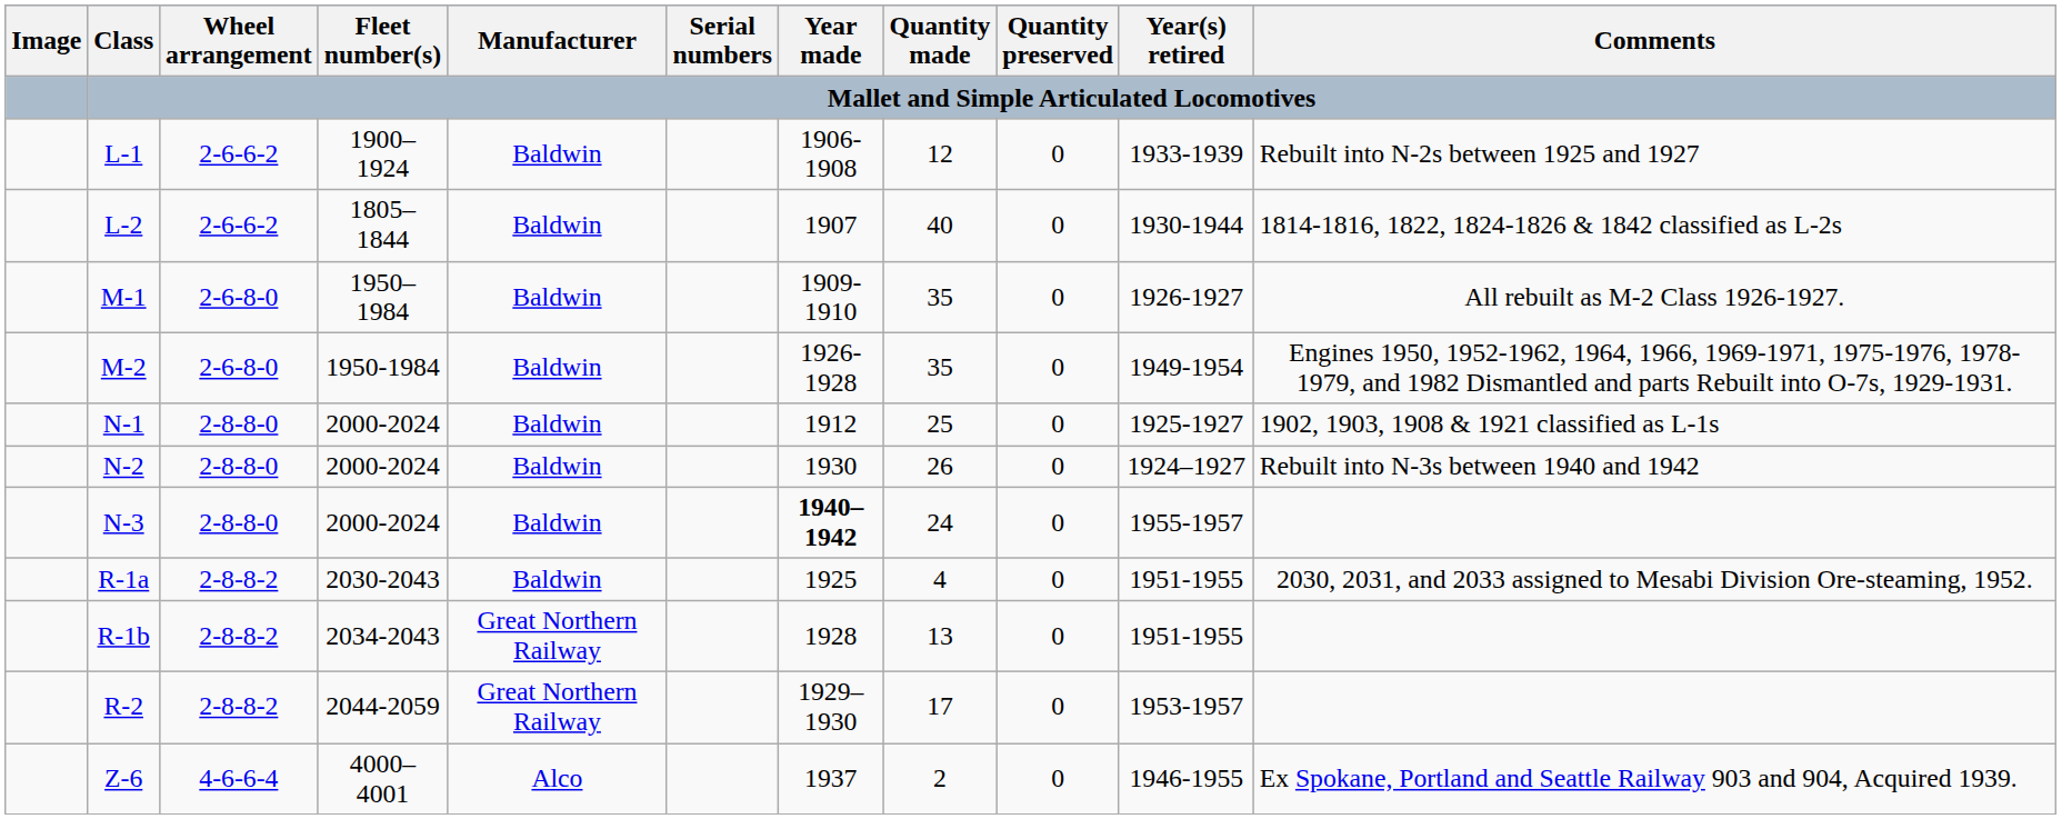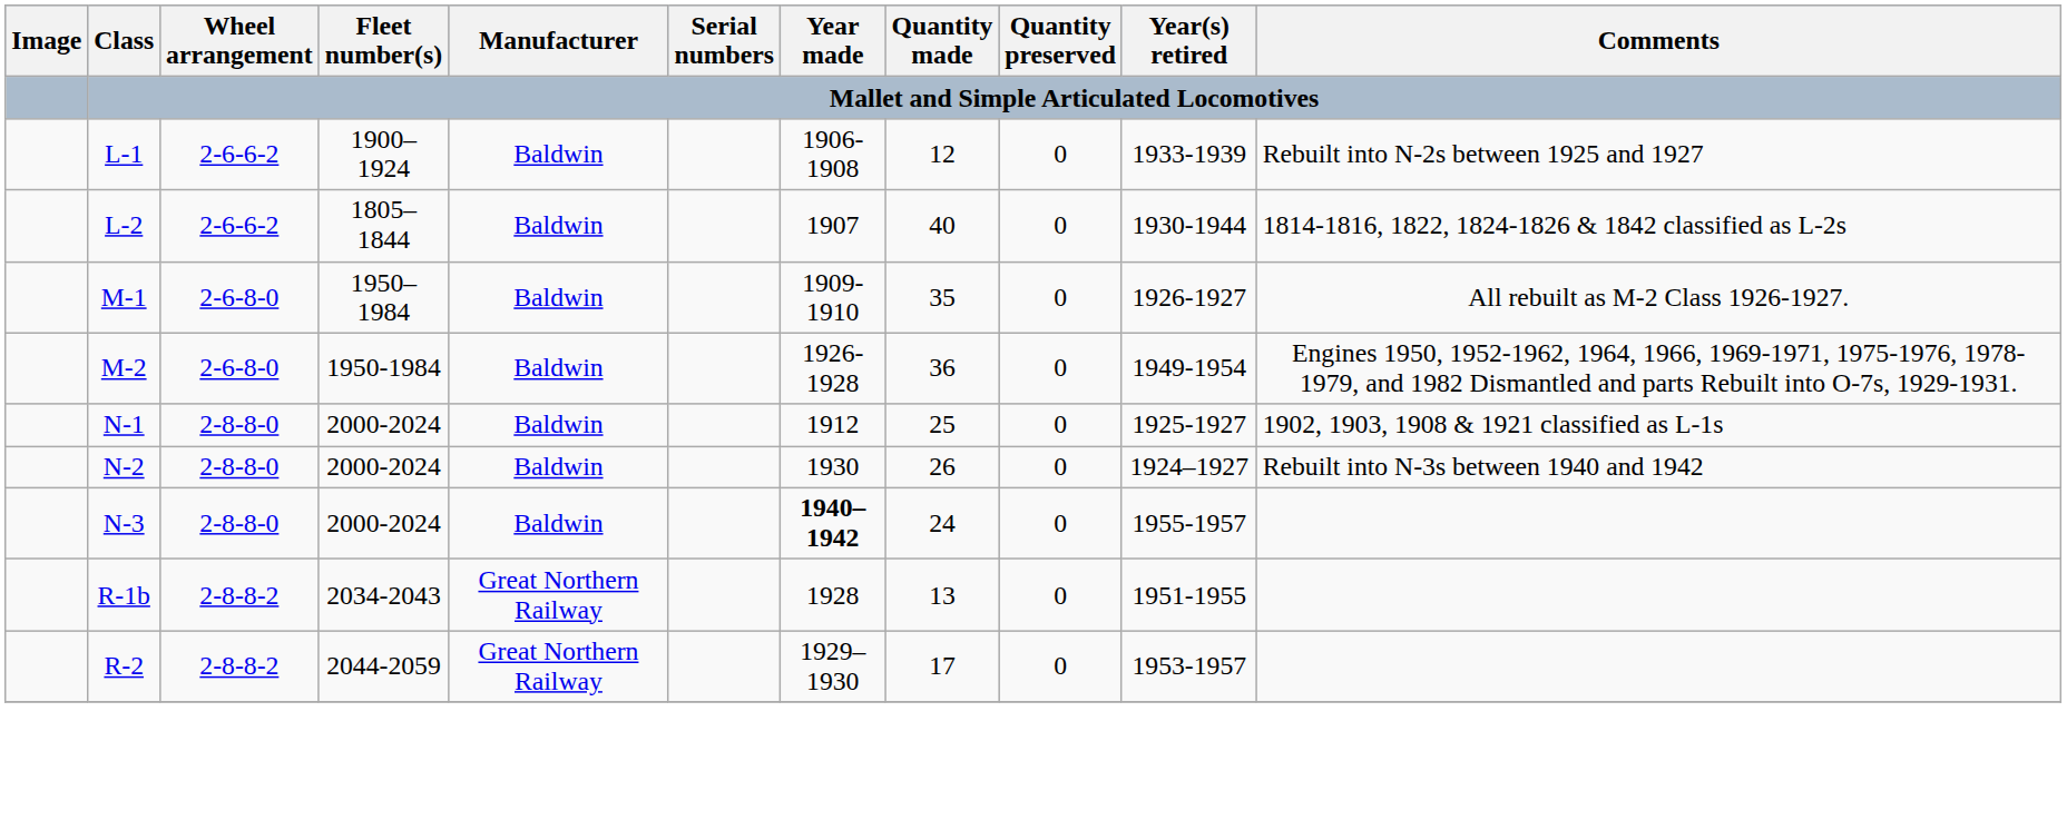M-2 | Quantity made: 35 -> 36
- row: R-1a | 2-8-8-2 | 2030-2043 | Baldwin | 1925 | 4 | 0 | 1951-1955 | 2030, 2031, and 2033 assigned to Mesabi Division Ore-steaming, 1952.
- row: Z-6 | 4-6-6-4 | 4000–4001 | Alco | 1937 | 2 | 0 | 1946-1955 | Ex Spokane, Portland and Seattle Railway 903 and 904, Acquired 1939.
